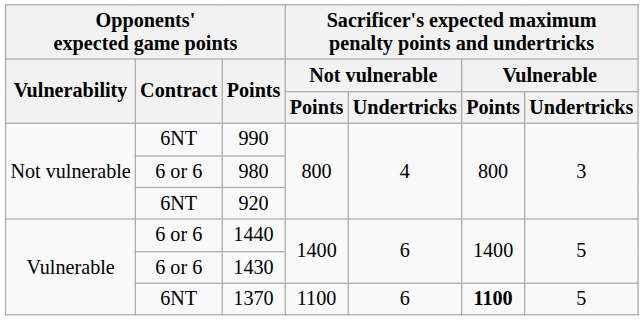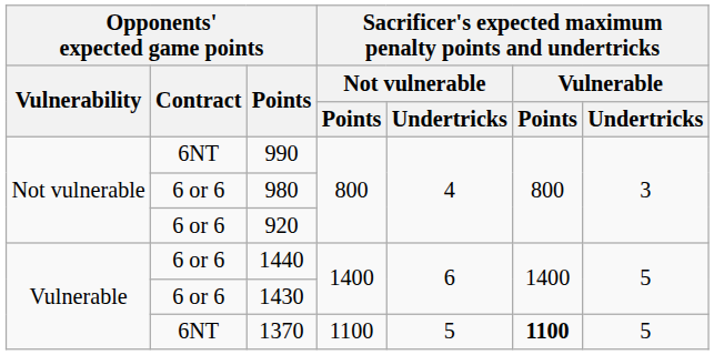920 | Opponents' expected game points / Contract: 6NT -> 6 or 6
1370 | column 5: 6 -> 5
